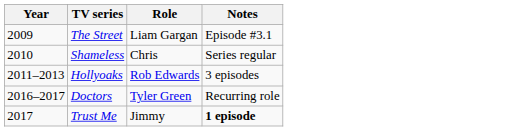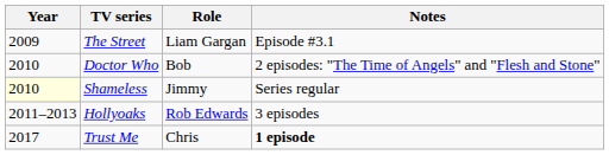+ row: 2010 | Doctor Who | Bob | 2 episodes: "The Time of Angels" and "Flesh and Stone"
Shameless | Year: no background -> lightyellow background
Shameless | Role: Chris -> Jimmy
- row: 2016–2017 | Doctors | Tyler Green | Recurring role
Trust Me | Role: Jimmy -> Chris
